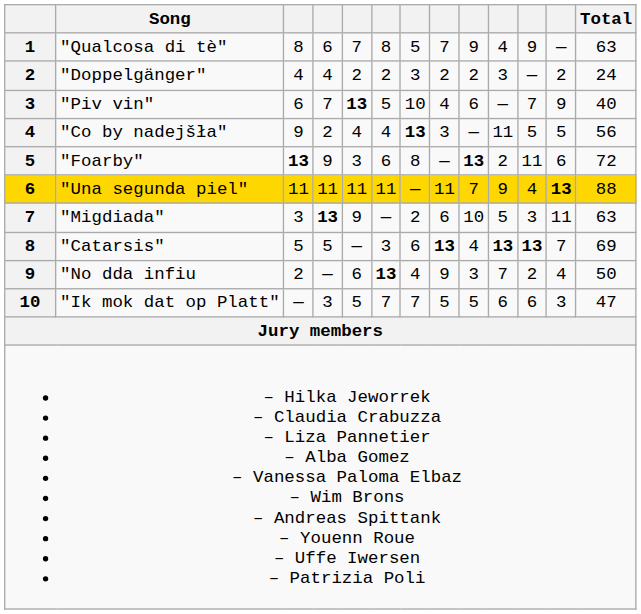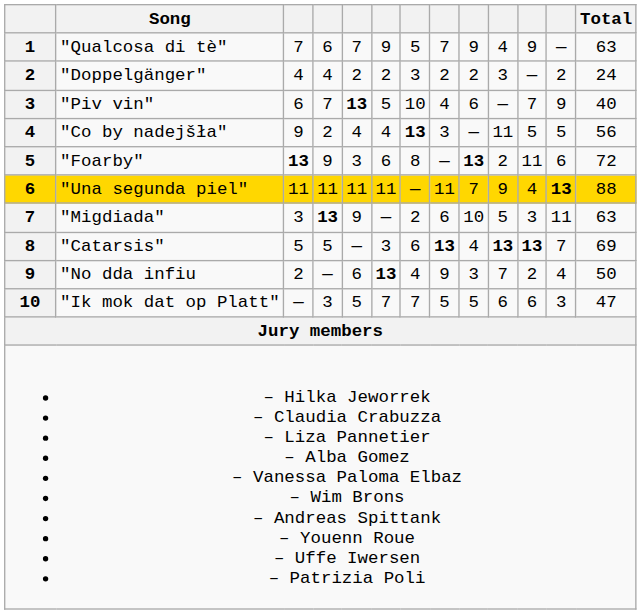"Qualcosa di tè" | column 3: 8 -> 7
"Qualcosa di tè" | column 6: 8 -> 9
